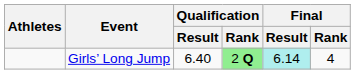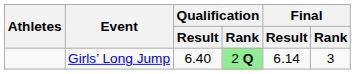Girls’ Long Jump | Final / Result: paleturquoise background -> no background
Girls’ Long Jump | Final / Rank: 4 -> 3
